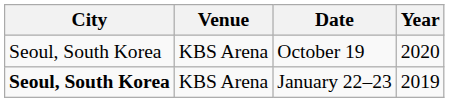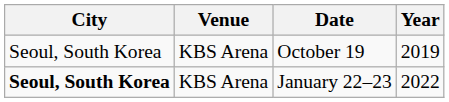October 19 | Year: 2020 -> 2019
January 22–23 | Year: 2019 -> 2022
